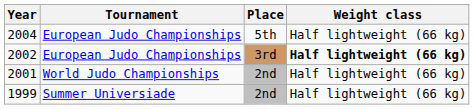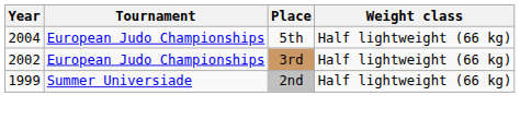2002 | Weight class: bold -> normal
- row: 2001 | World Judo Championships | 2nd | Half lightweight (66 kg)
